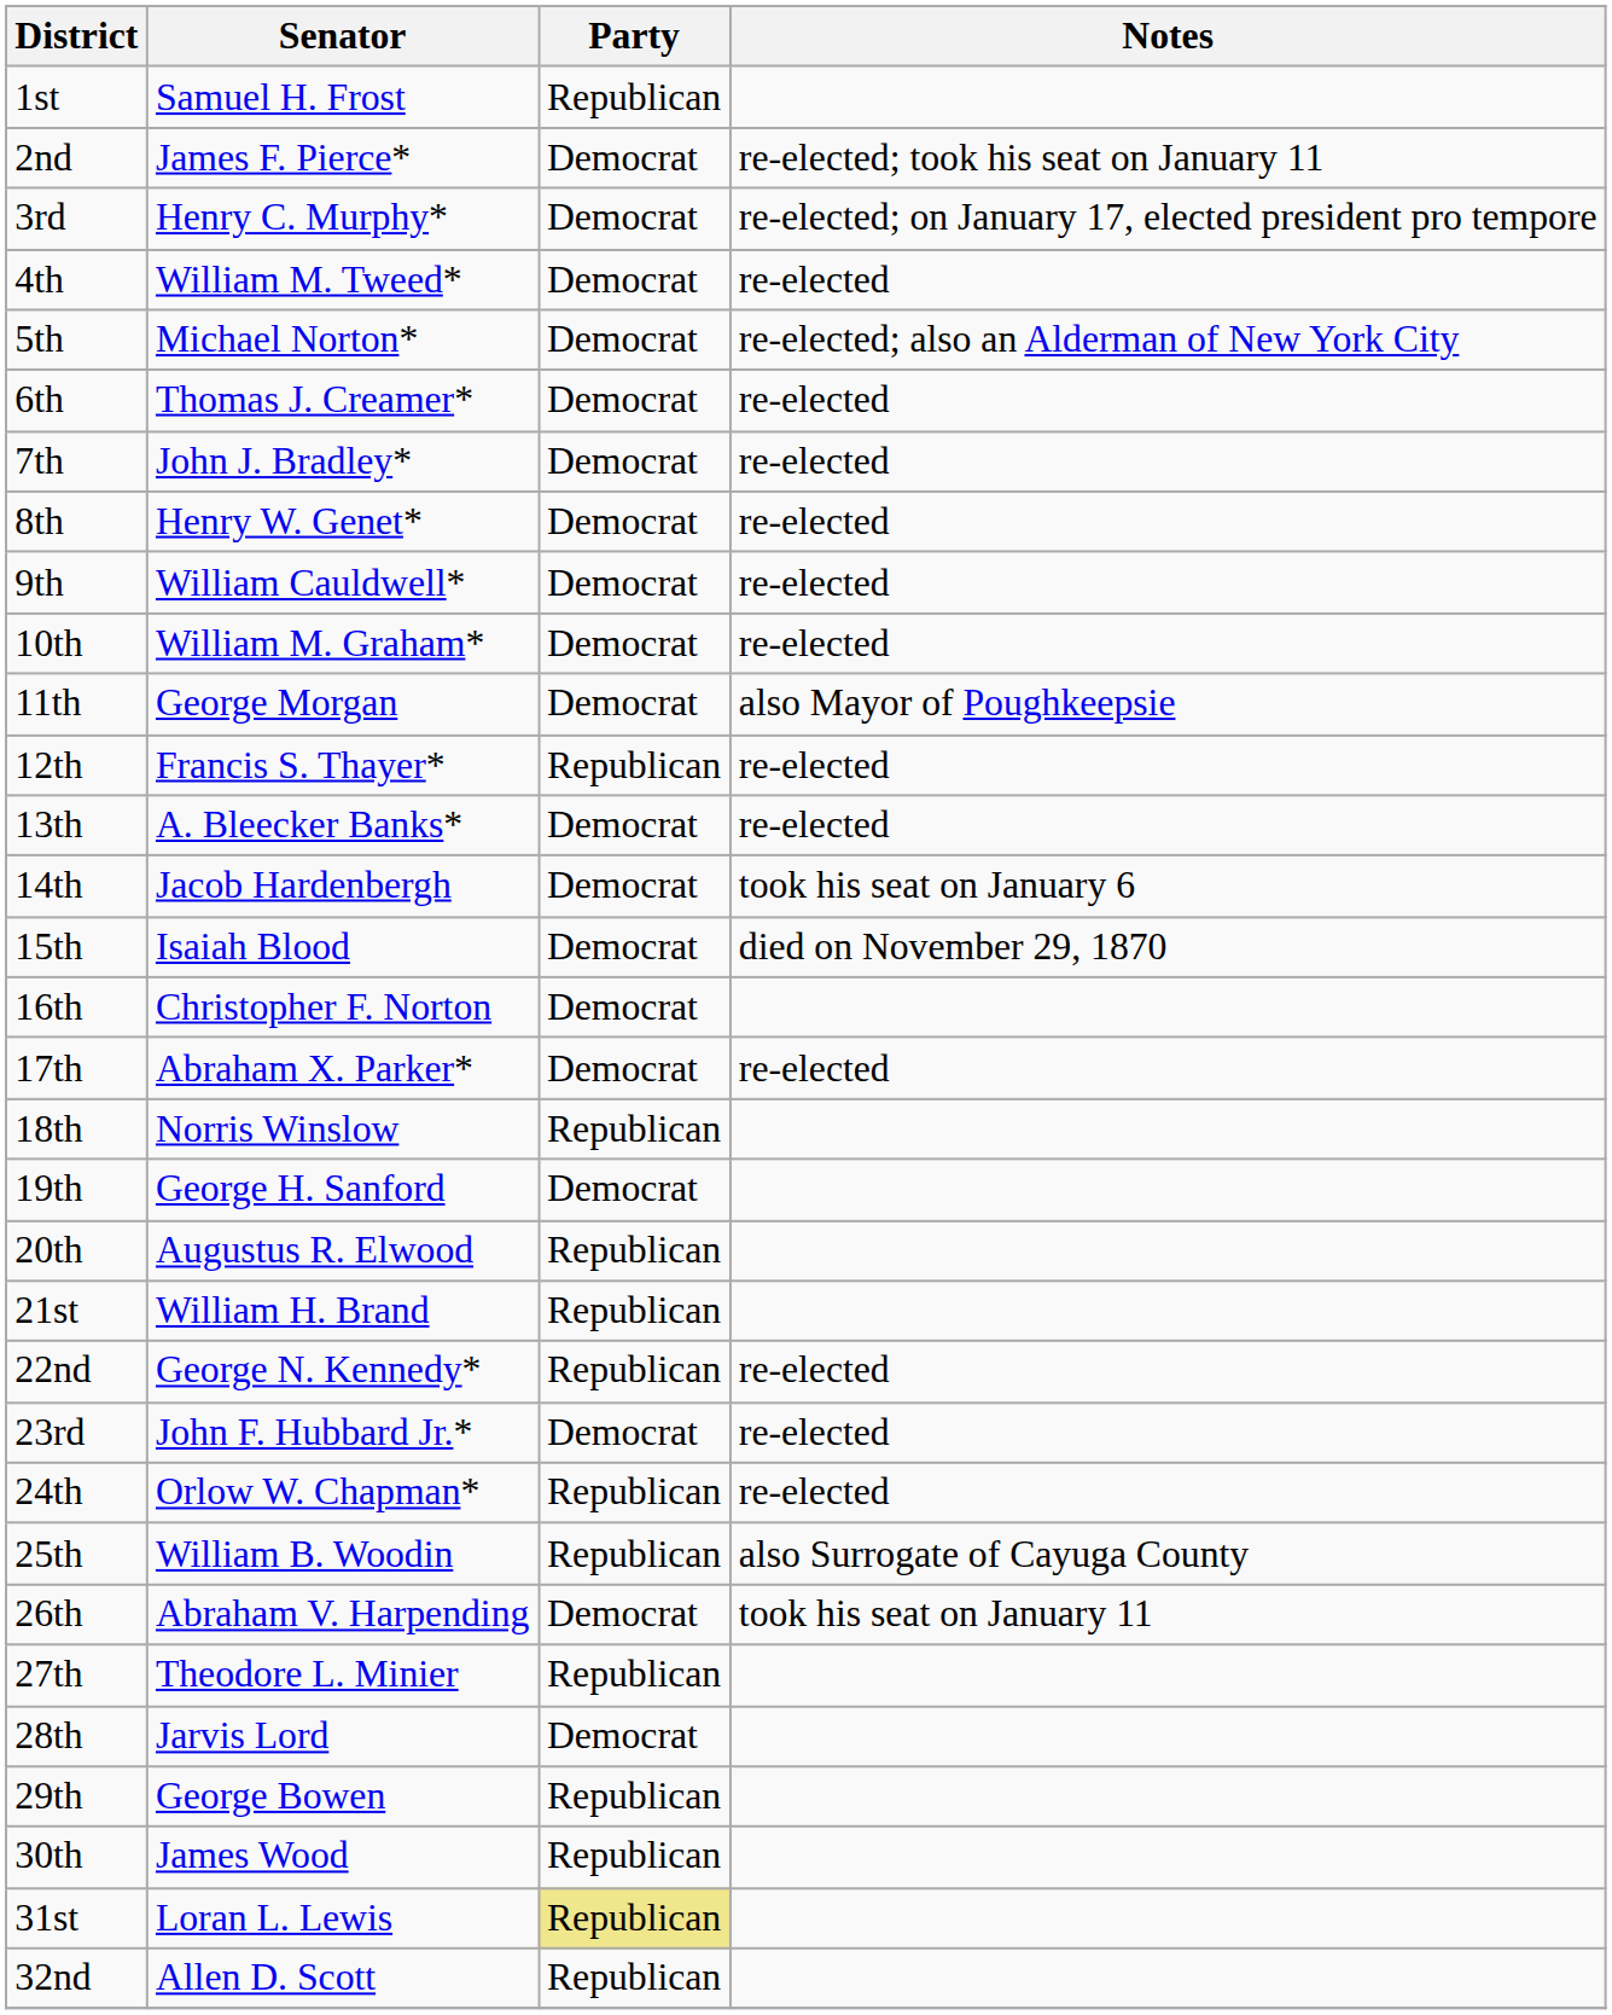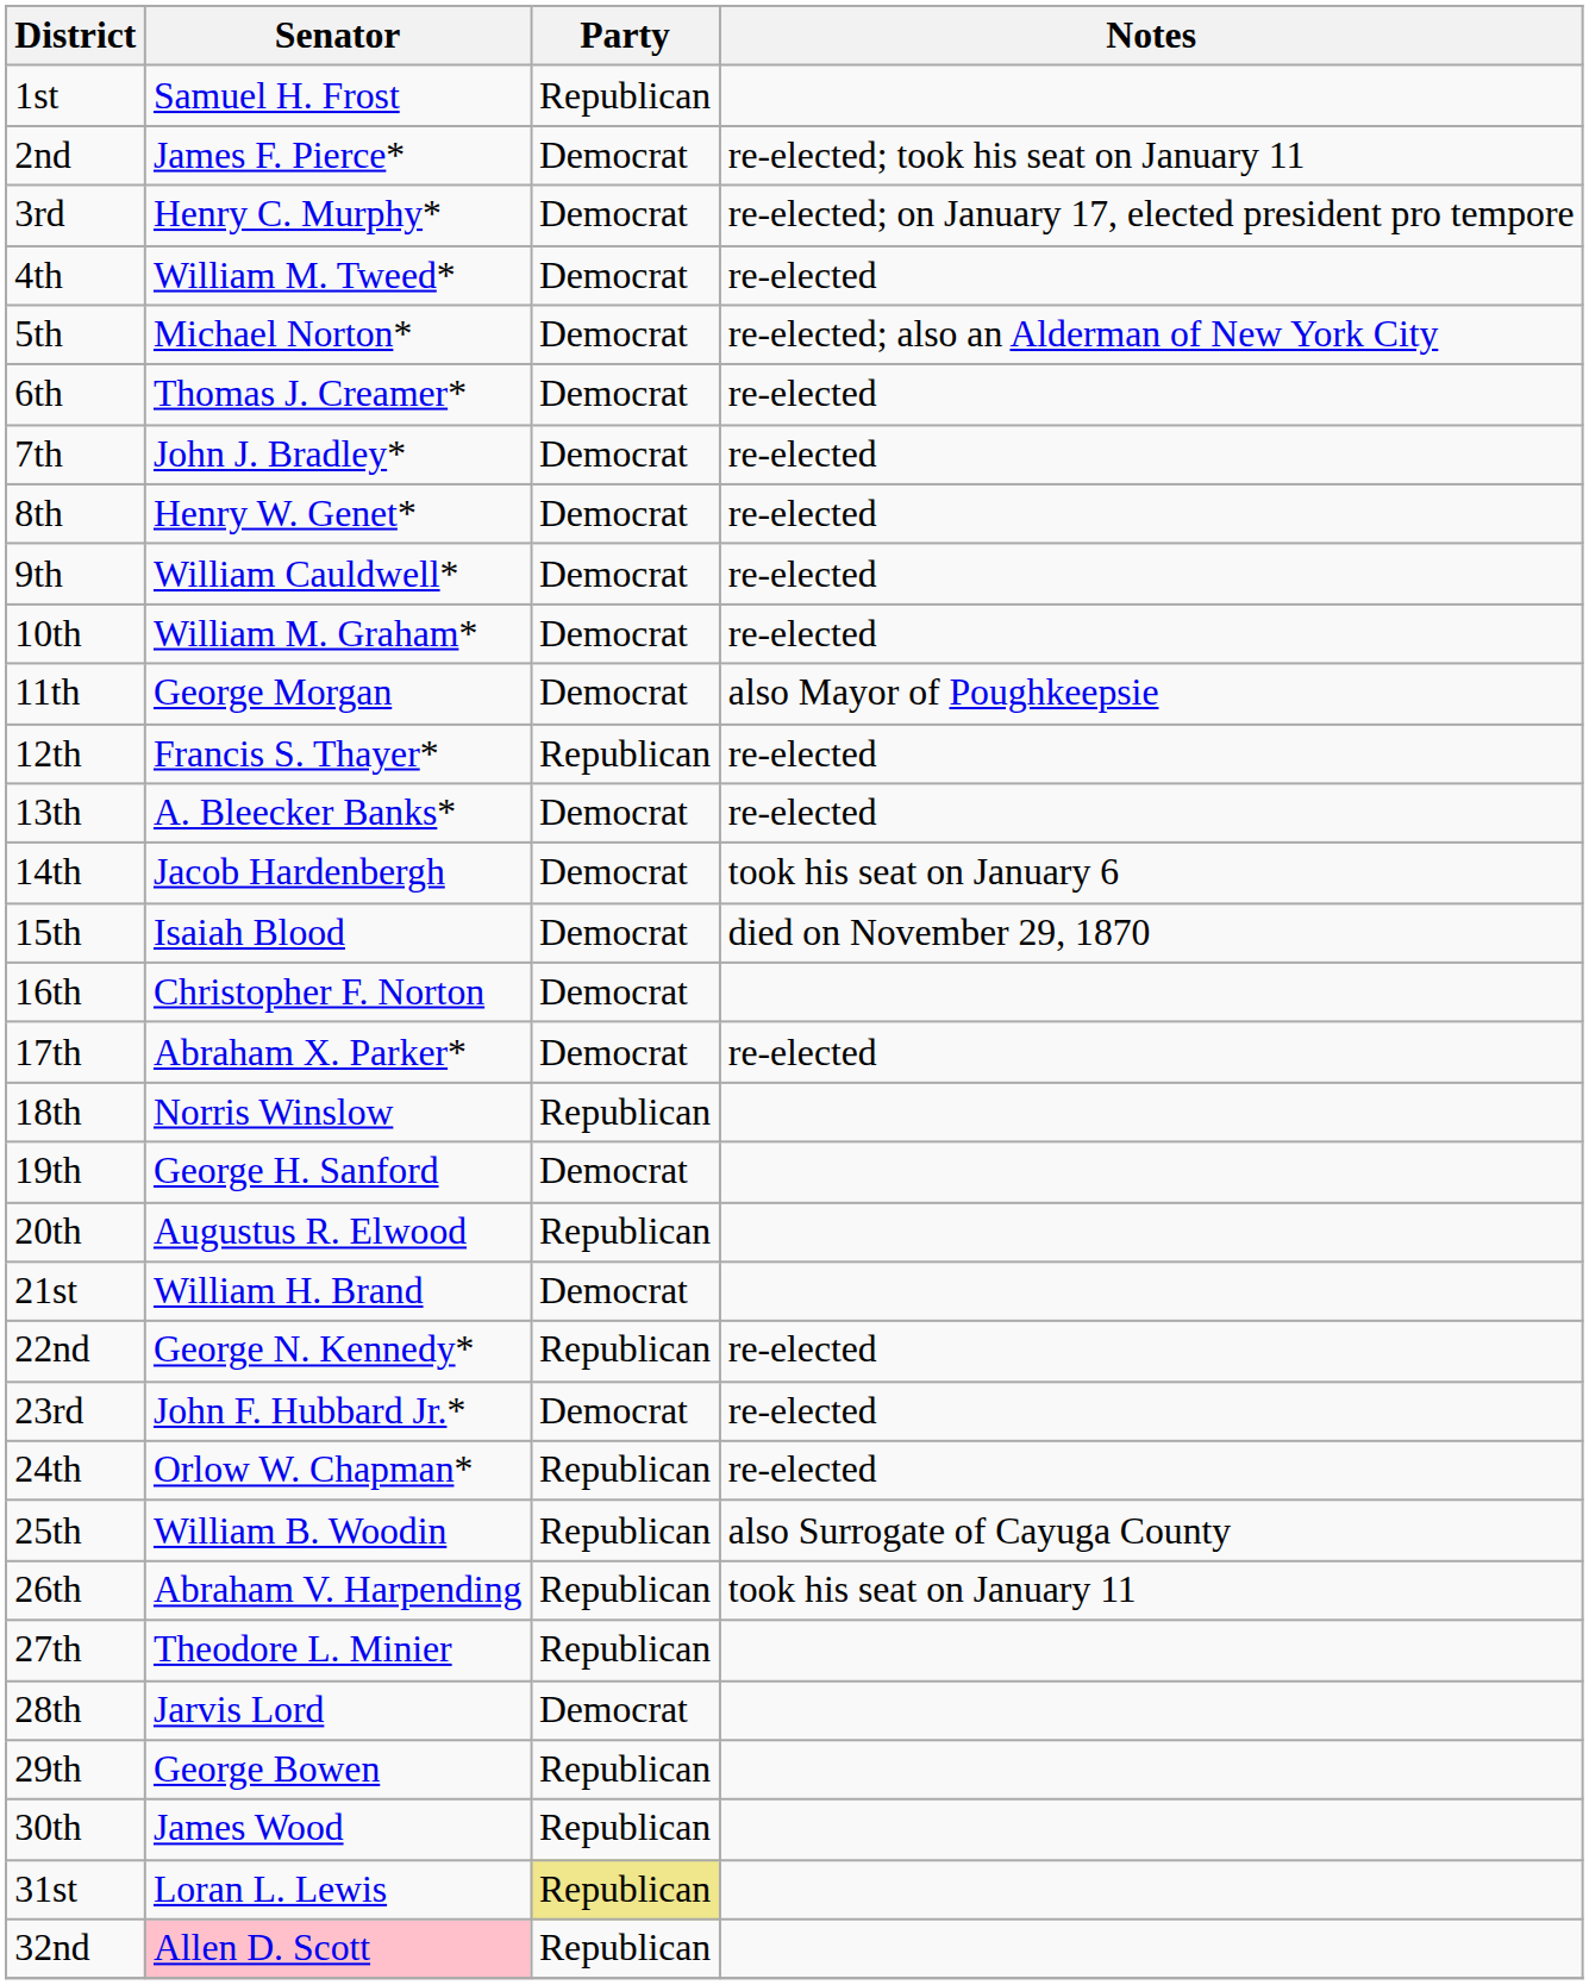21st | Party: Republican -> Democrat
26th | Party: Democrat -> Republican
32nd | Senator: no background -> pink background
